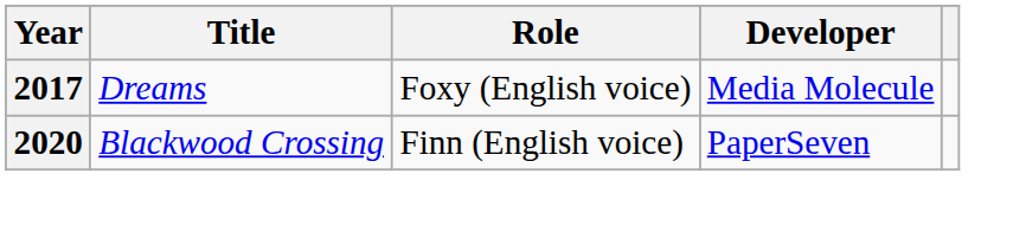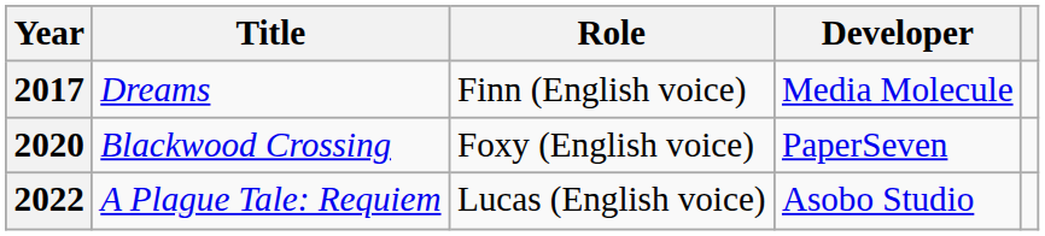2017 | Role: Foxy (English voice) -> Finn (English voice)
2020 | Role: Finn (English voice) -> Foxy (English voice)
+ row: 2022 | A Plague Tale: Requiem | Lucas (English voice) | Asobo Studio
